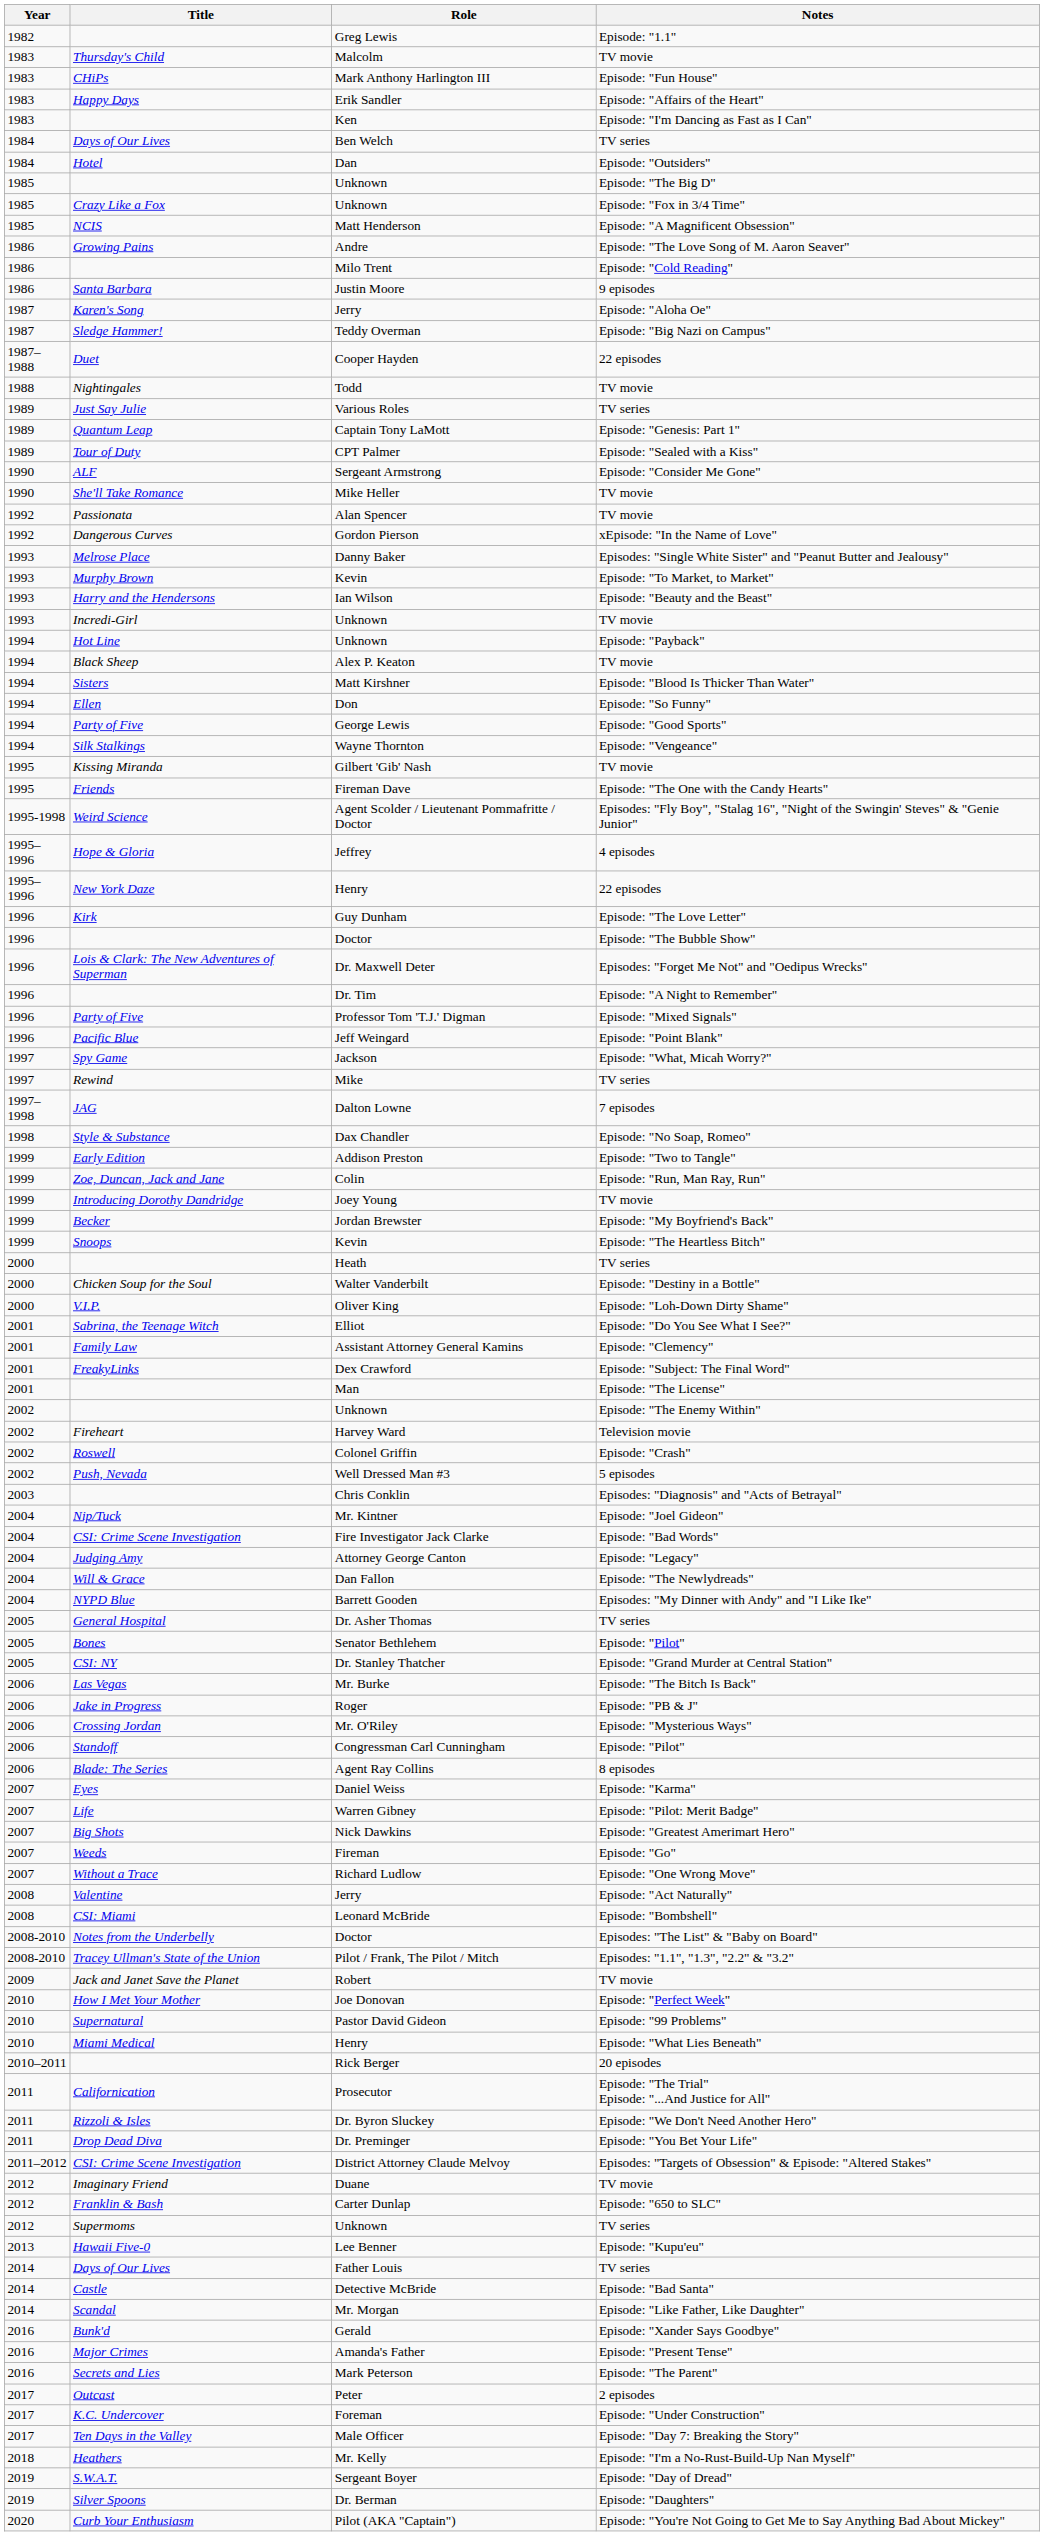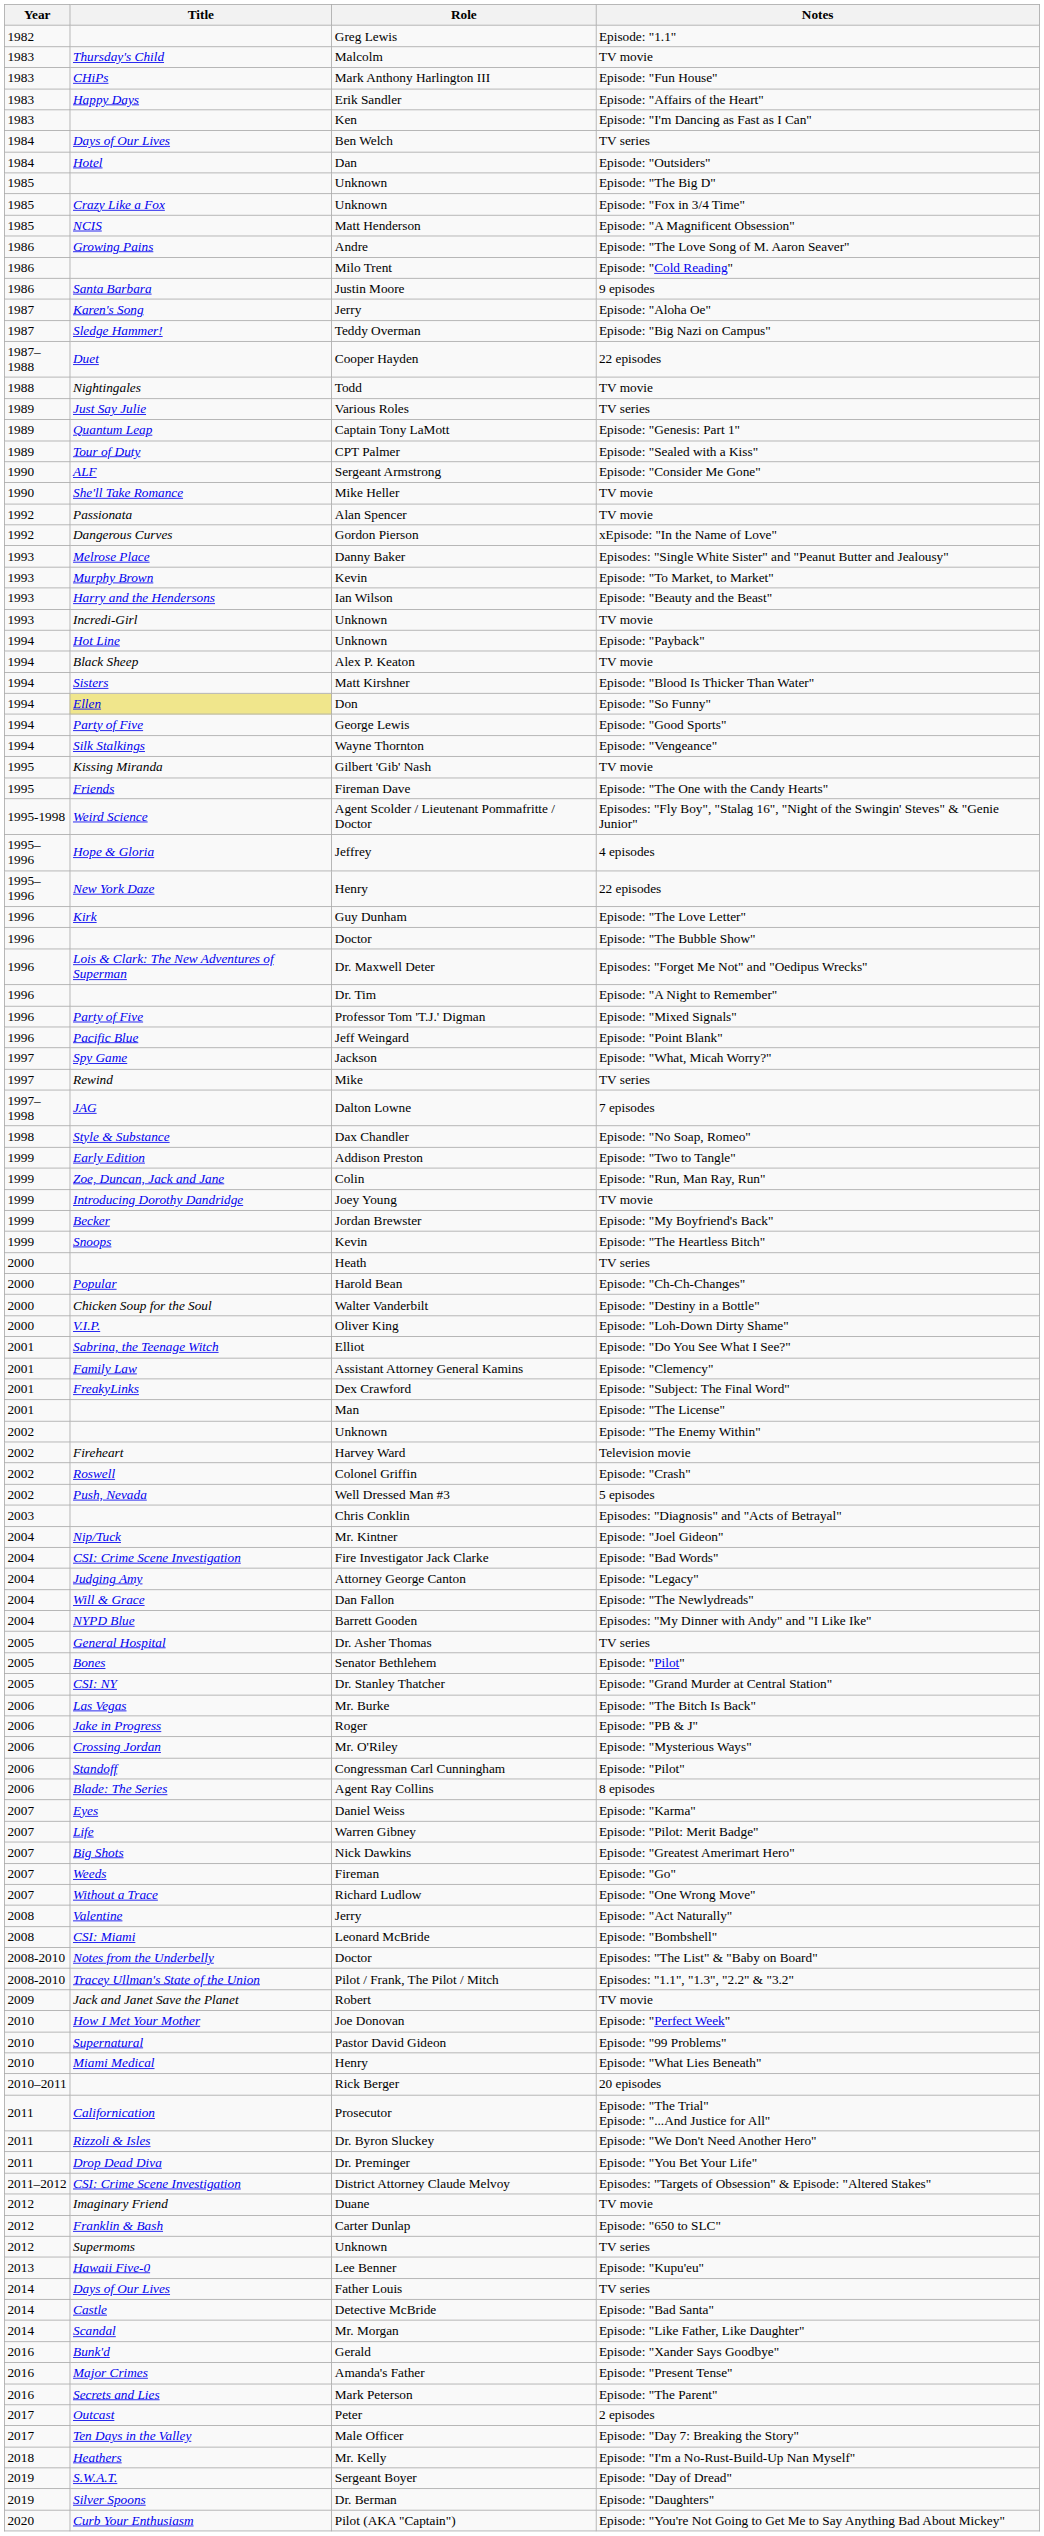Don | Title: no background -> khaki background
+ row: 2000 | Popular | Harold Bean | Episode: "Ch-Ch-Changes"
- row: 2017 | K.C. Undercover | Foreman | Episode: "Under Construction"
